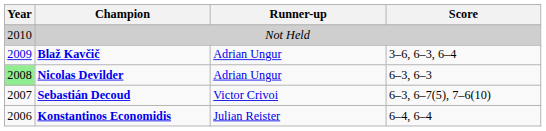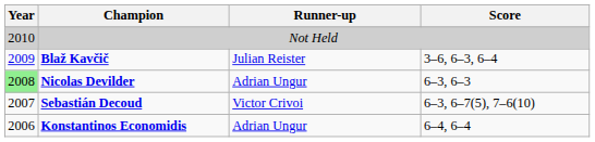Blaž Kavčič | Runner-up: Adrian Ungur -> Julian Reister
Konstantinos Economidis | Runner-up: Julian Reister -> Adrian Ungur
